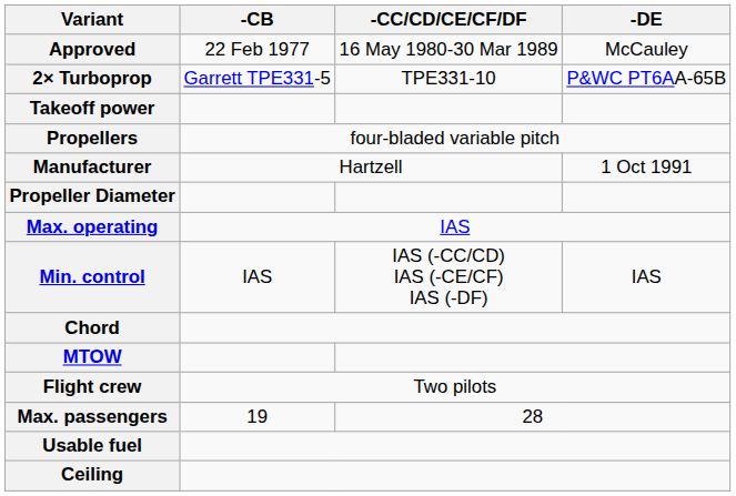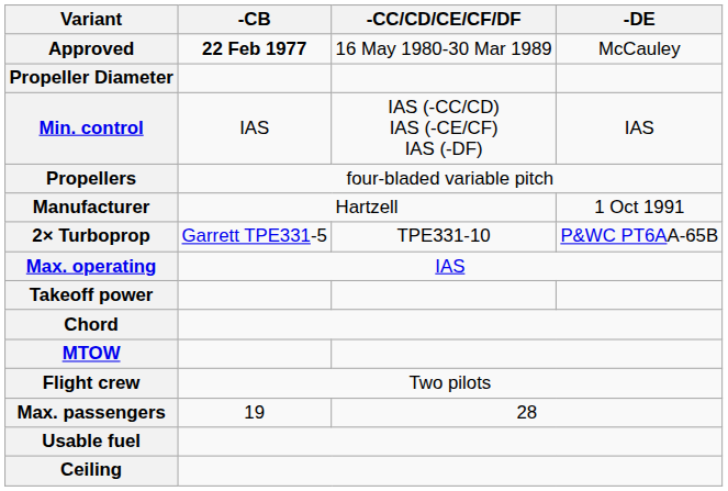Approved | -CB: normal -> bold
rows swapped: 2× Turboprop <-> Propeller Diameter
rows swapped: Takeoff power <-> Min. control
